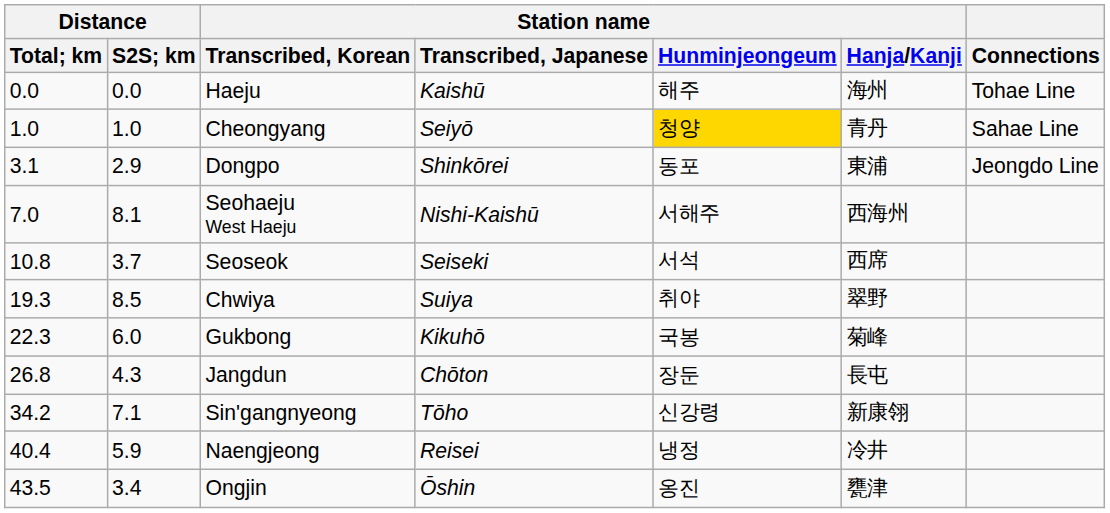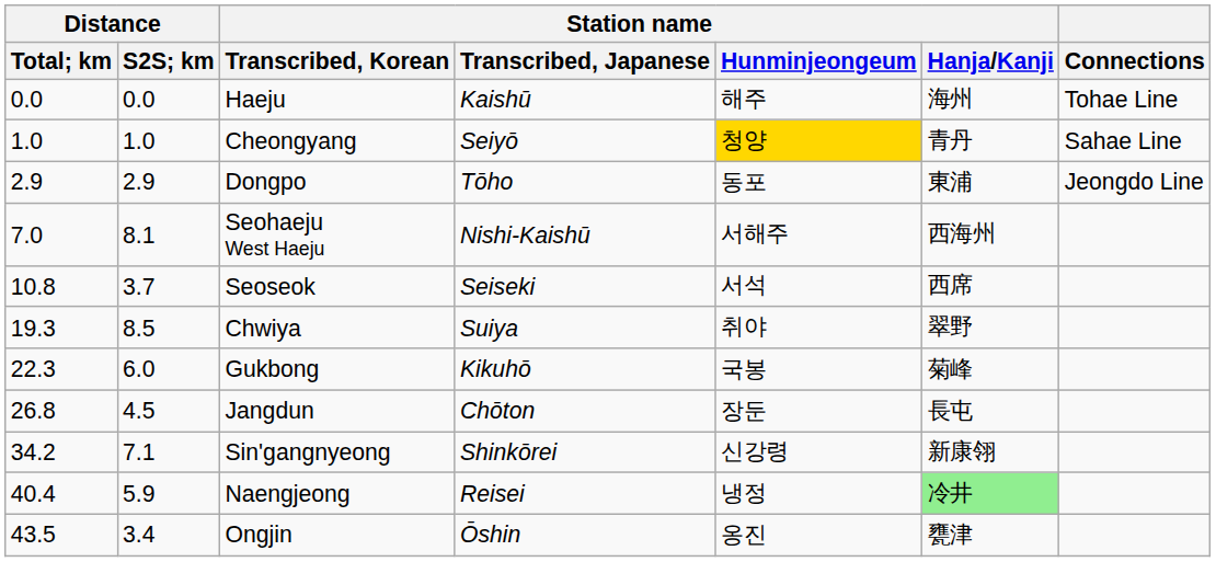Dongpo | Distance / Total; km: 3.1 -> 2.9
Dongpo | Station name / Transcribed, Japanese: Shinkōrei -> Tōho
Jangdun | Distance / S2S; km: 4.3 -> 4.5
Sin'gangnyeong | Station name / Transcribed, Japanese: Tōho -> Shinkōrei
Naengjeong | Station name / Hanja/Kanji: no background -> lightgreen background
